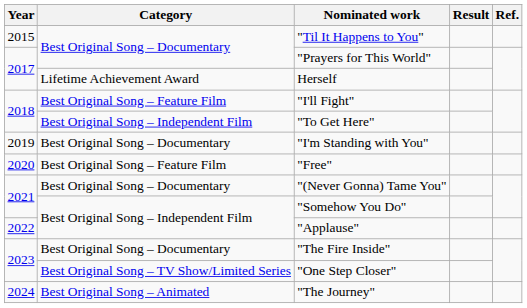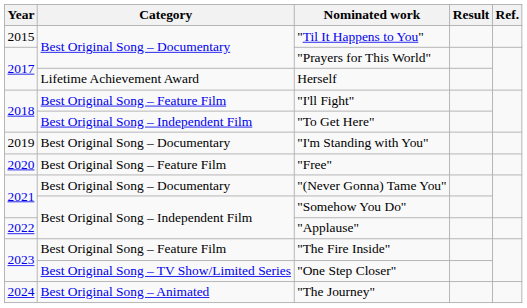"The Fire Inside" | Category: Best Original Song – Documentary -> Best Original Song – Feature Film
